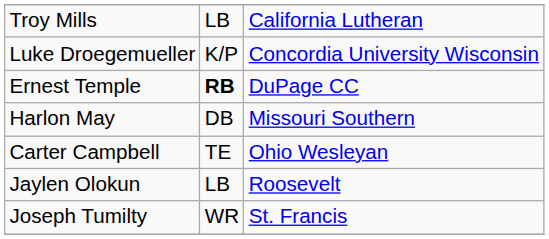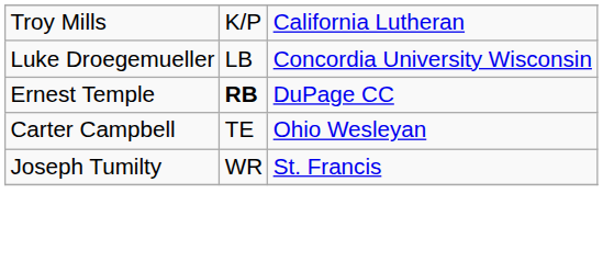Troy Mills | column 2: LB -> K/P
Luke Droegemueller | column 2: K/P -> LB
- row: Harlon May | DB | Missouri Southern
- row: Jaylen Olokun | LB | Roosevelt
